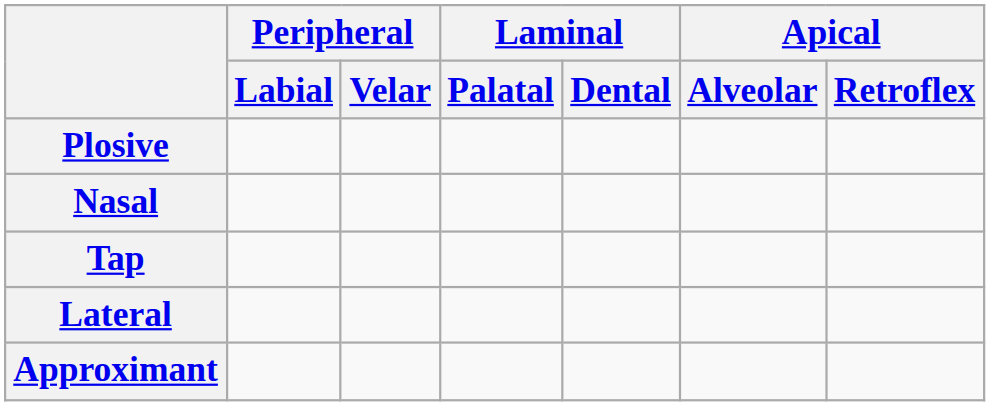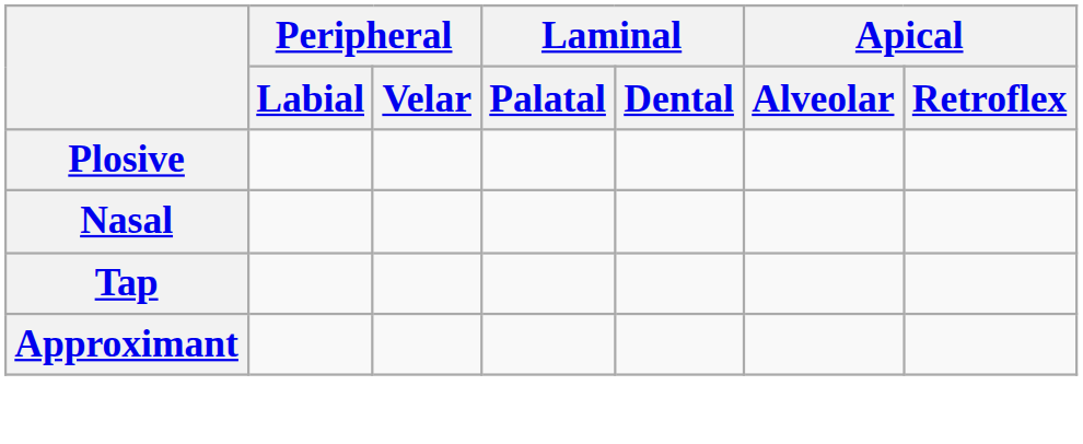- row: Lateral
